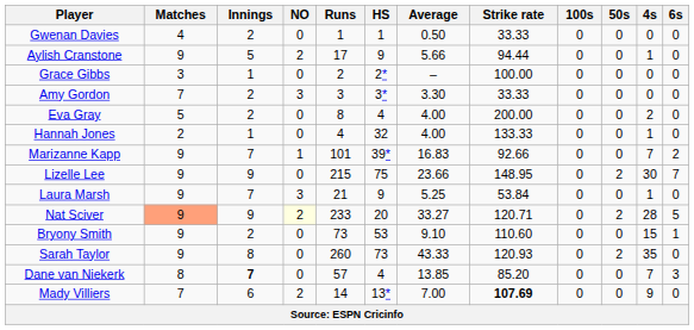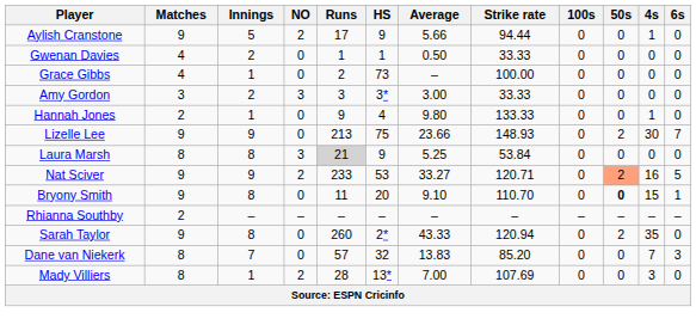rows swapped: Aylish Cranstone <-> Gwenan Davies
Grace Gibbs | Matches: 3 -> 4
Grace Gibbs | HS: 2* -> 73
Amy Gordon | Matches: 7 -> 3
Amy Gordon | Average: 3.30 -> 3.00
- row: Eva Gray | 5 | 2 | 0 | 8 | 4 | 4.00 | 200.00 | 0 | 0 | 2 | 0
Hannah Jones | Runs: 4 -> 9
Hannah Jones | HS: 32 -> 4
Hannah Jones | Average: 4.00 -> 9.80
- row: Marizanne Kapp | 9 | 7 | 1 | 101 | 39* | 16.83 | 92.66 | 0 | 0 | 7 | 2
Lizelle Lee | Runs: 215 -> 213
Lizelle Lee | Strike rate: 148.95 -> 148.93
Laura Marsh | Matches: 9 -> 8
Laura Marsh | Innings: 7 -> 8
Laura Marsh | Runs: no background -> lightgrey background
Laura Marsh | 4s: 1 -> 0
Nat Sciver | Matches: lightsalmon background -> no background
Nat Sciver | NO: lightyellow background -> no background
Nat Sciver | HS: 20 -> 53
Nat Sciver | 50s: no background -> lightsalmon background
Nat Sciver | 4s: 28 -> 16
Bryony Smith | Innings: 2 -> 8
Bryony Smith | Runs: 73 -> 11
Bryony Smith | HS: 53 -> 20
Bryony Smith | Strike rate: 110.60 -> 110.70
Bryony Smith | 50s: normal -> bold
+ row: Rhianna Southby | 2 | – | – | – | – | – | – | – | – | – | –
Sarah Taylor | HS: 73 -> 2*
Sarah Taylor | Strike rate: 120.93 -> 120.94
Dane van Niekerk | Innings: bold -> normal
Dane van Niekerk | HS: 4 -> 32
Dane van Niekerk | Average: 13.85 -> 13.83
Mady Villiers | Matches: 7 -> 8
Mady Villiers | Innings: 6 -> 1
Mady Villiers | Runs: 14 -> 28
Mady Villiers | Strike rate: bold -> normal
Mady Villiers | 4s: 9 -> 3
